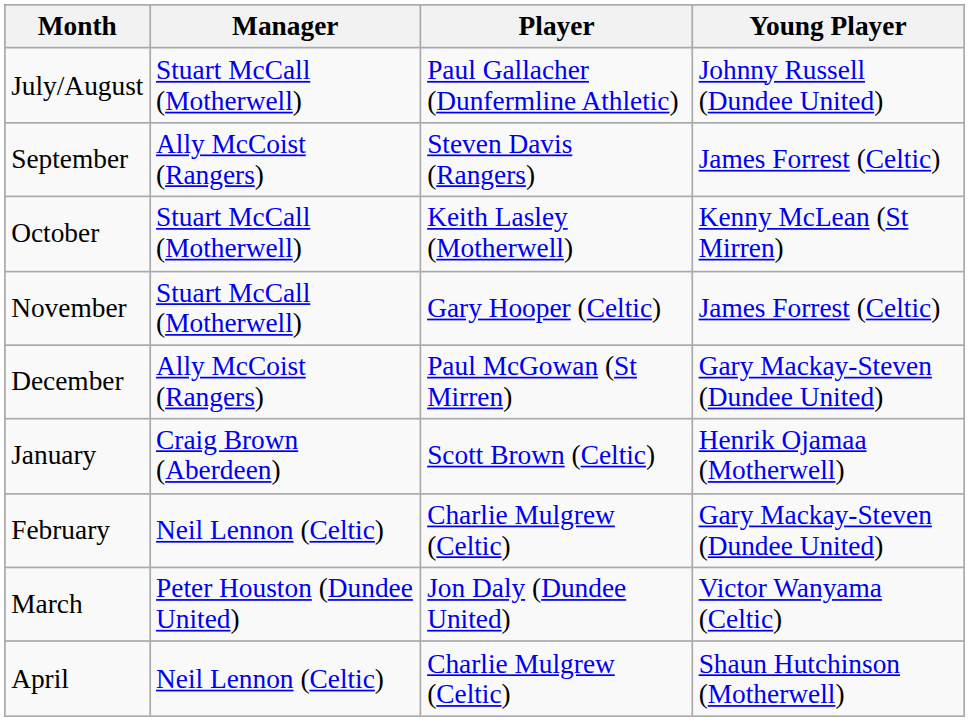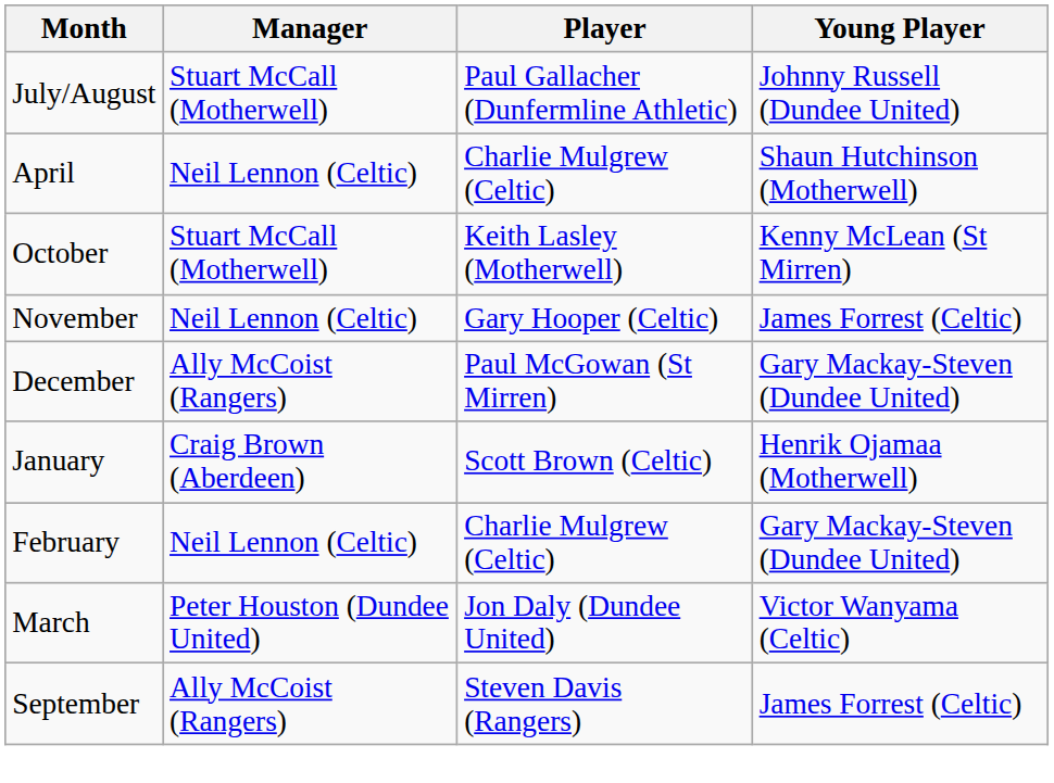rows swapped: September <-> April
November | Manager: Stuart McCall (Motherwell) -> Neil Lennon (Celtic)
